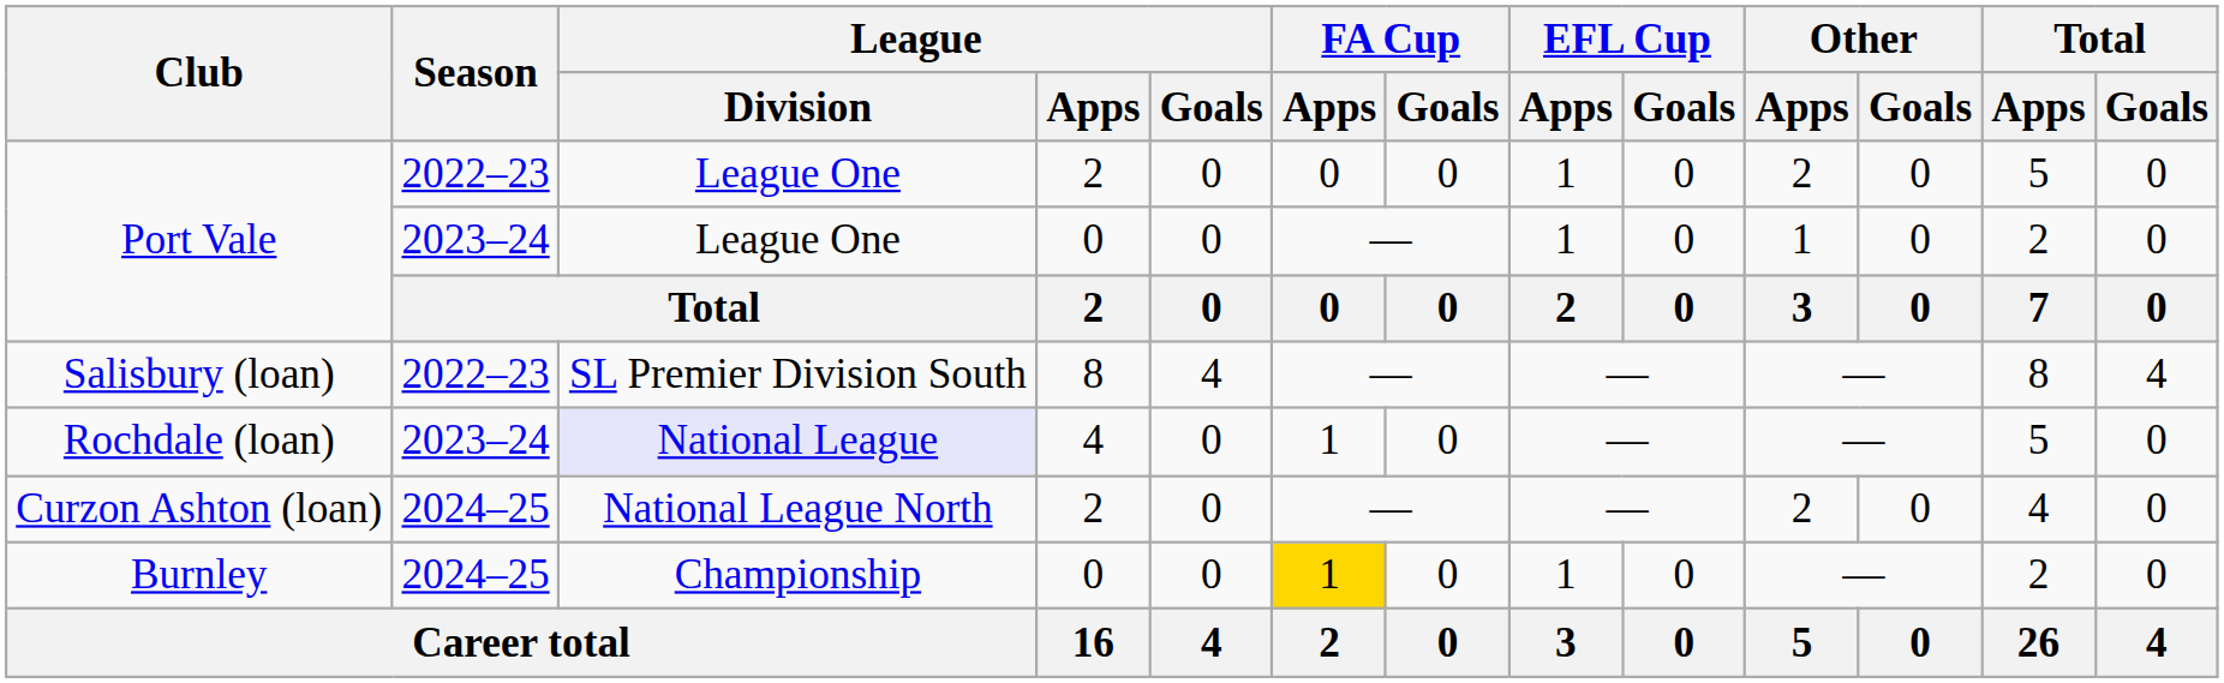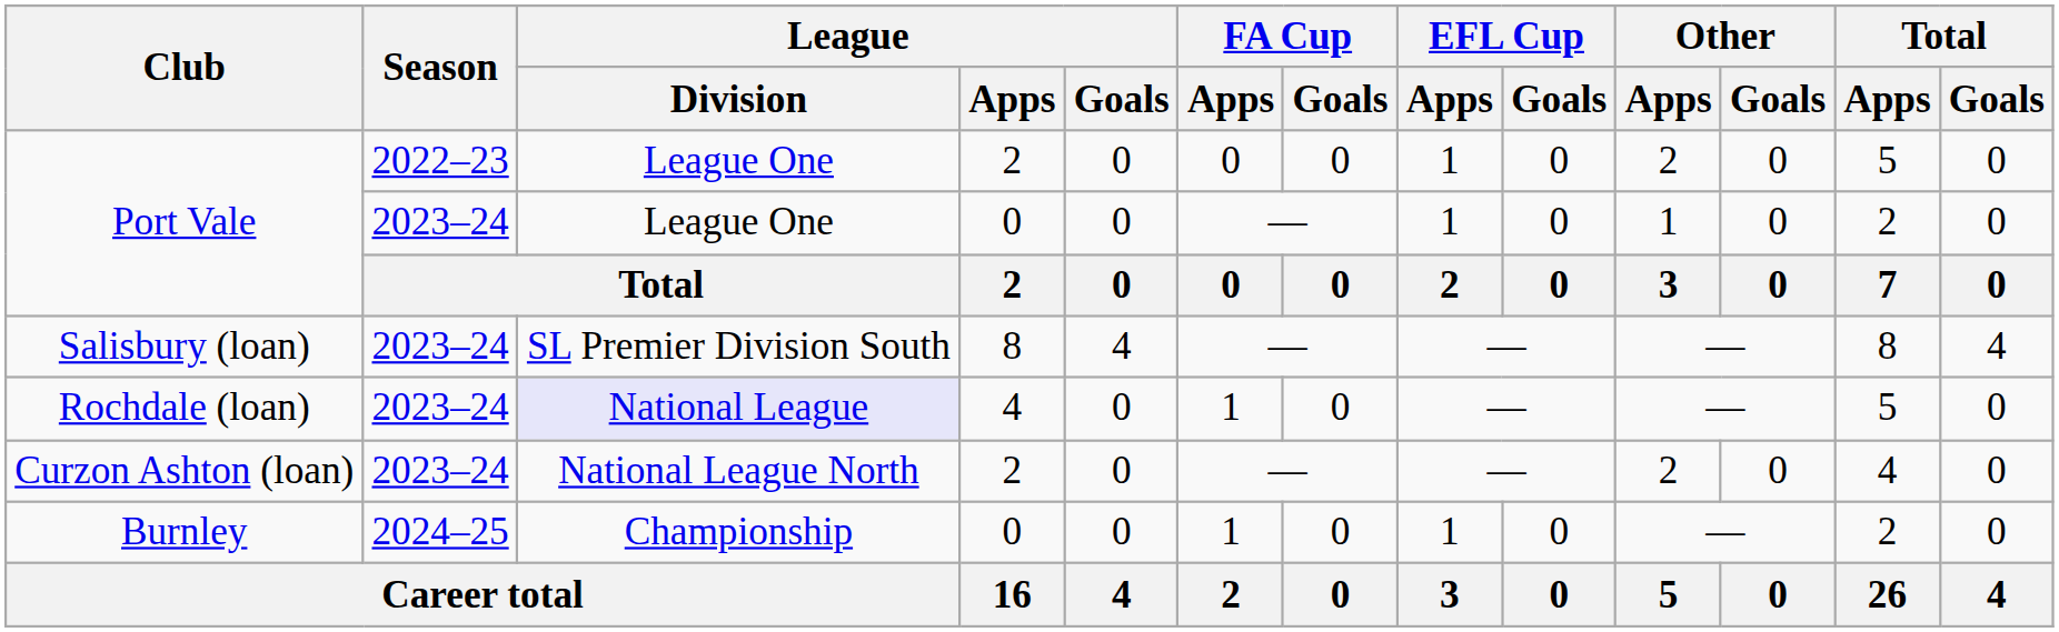Salisbury (loan) | Season: 2022–23 -> 2023–24
Curzon Ashton (loan) | Season: 2024–25 -> 2023–24
Burnley | FA Cup / Apps: gold background -> no background
